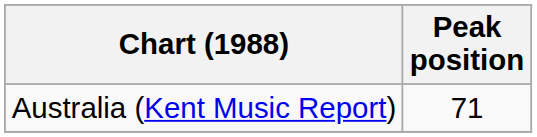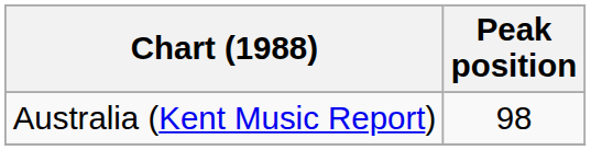Australia (Kent Music Report) | Peak position: 71 -> 98
